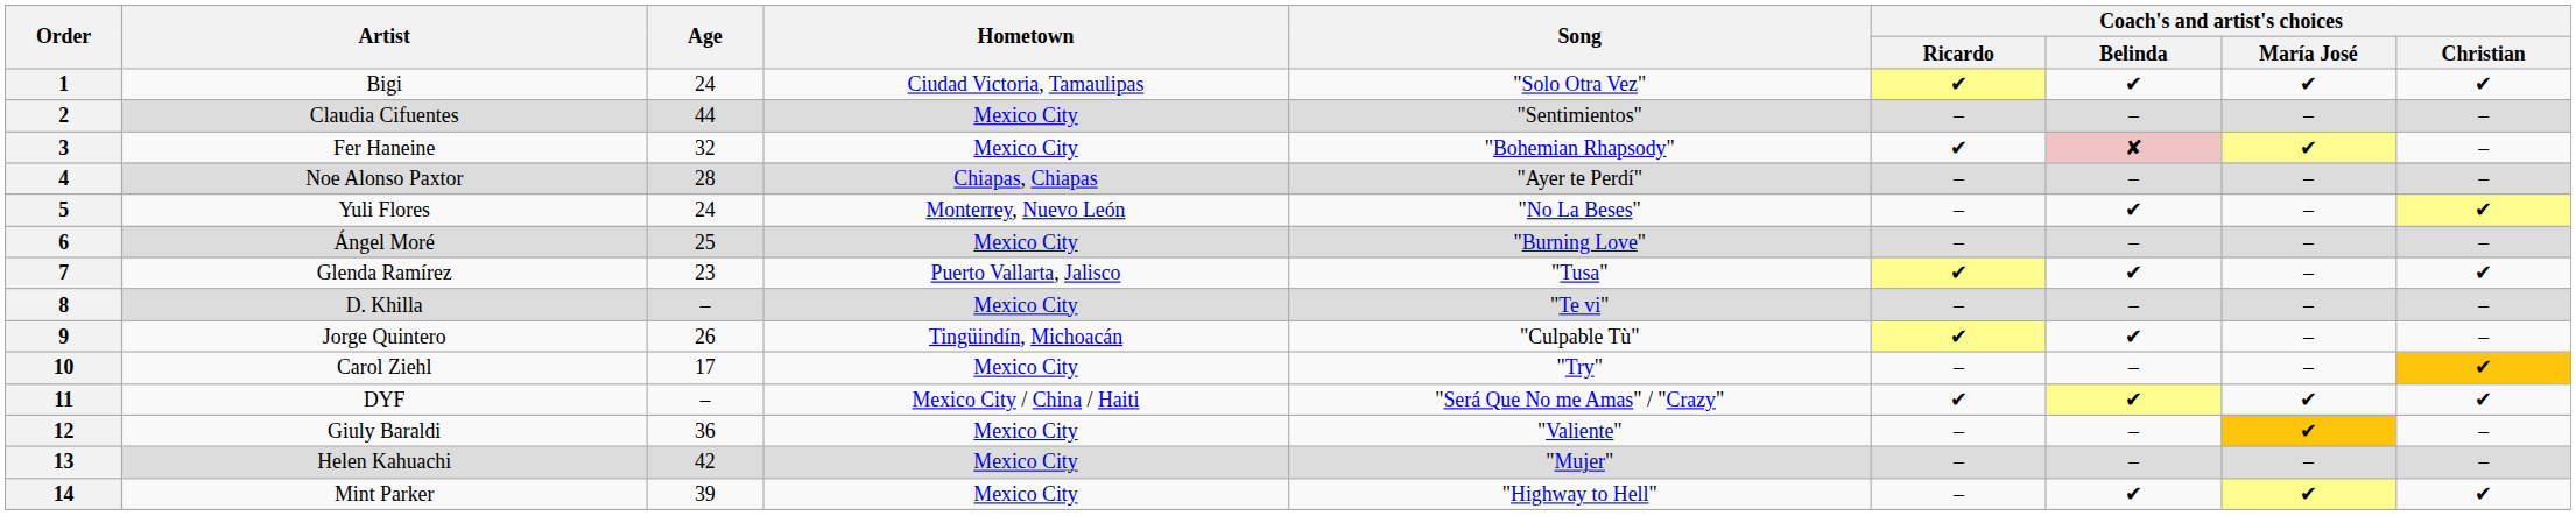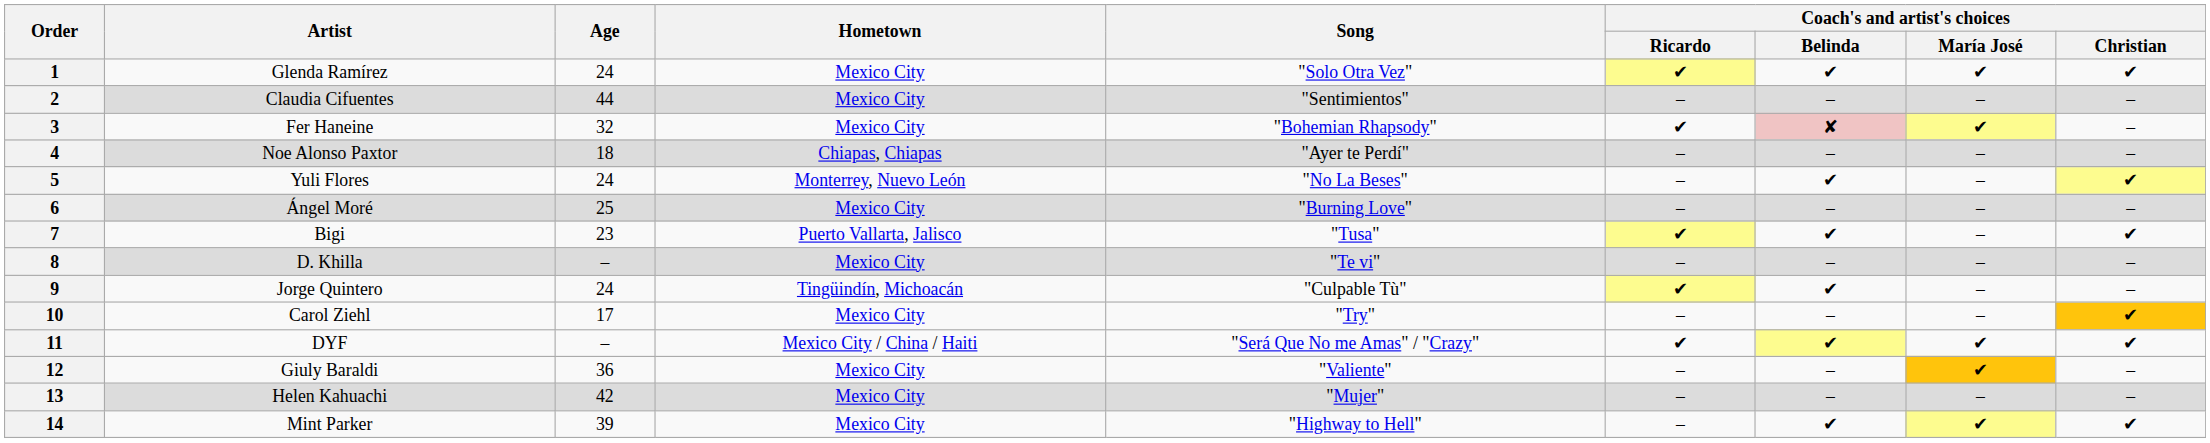1 | Artist: Bigi -> Glenda Ramírez
1 | Hometown: Ciudad Victoria, Tamaulipas -> Mexico City
4 | Age: 28 -> 18
7 | Artist: Glenda Ramírez -> Bigi
9 | Age: 26 -> 24
